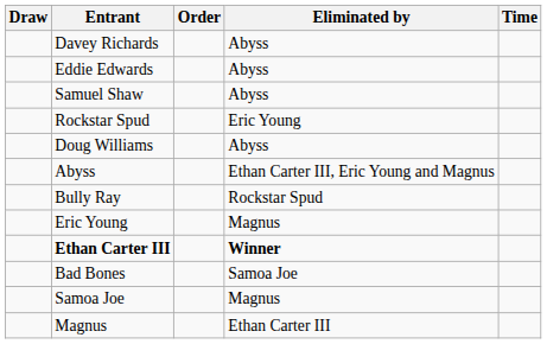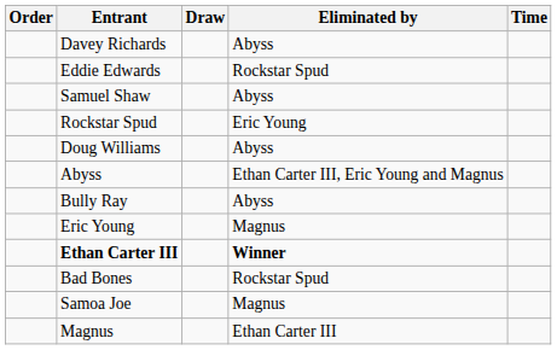columns swapped: Draw <-> Order
Eddie Edwards | Eliminated by: Abyss -> Rockstar Spud
Bully Ray | Eliminated by: Rockstar Spud -> Abyss
Bad Bones | Eliminated by: Samoa Joe -> Rockstar Spud
